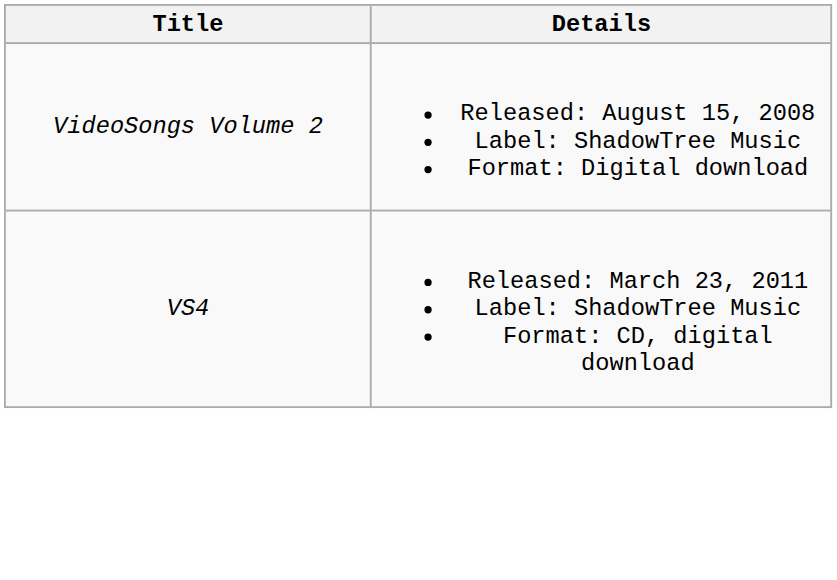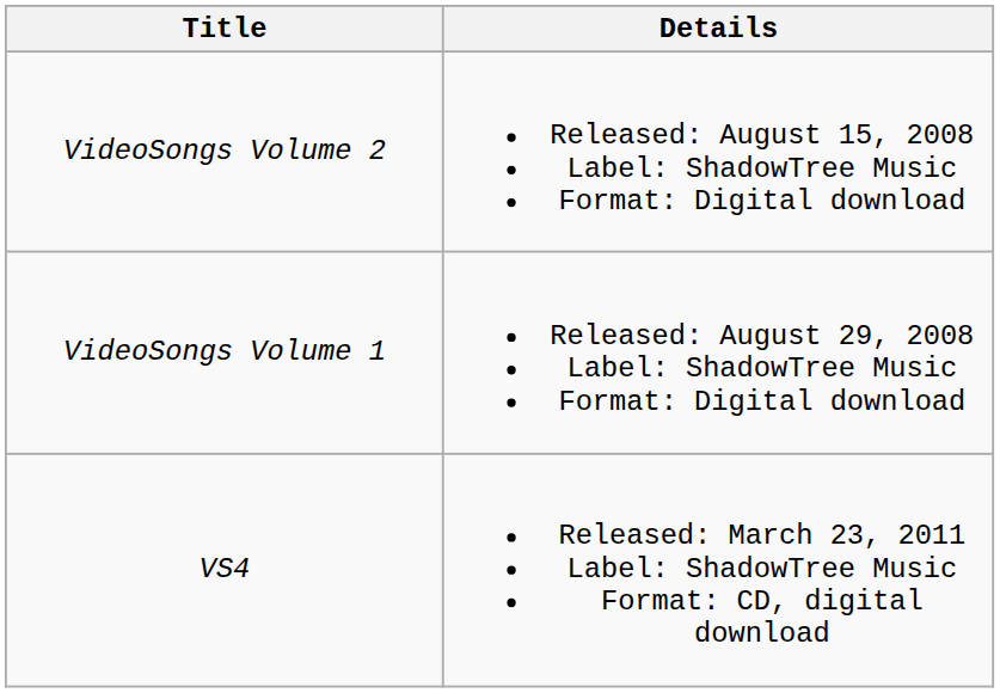+ row: VideoSongs Volume 1 | Released: August 29, 2008 Label: ShadowTree Music Format: Digital download
